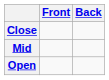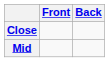- row: Open
